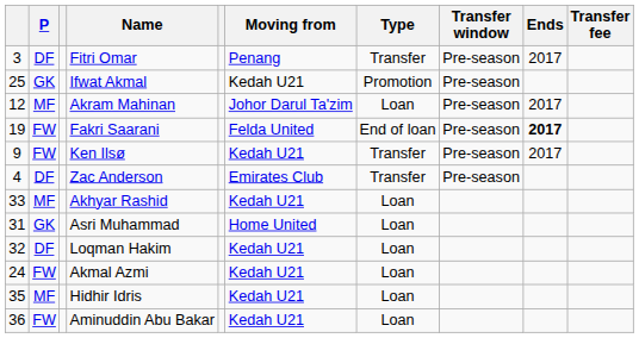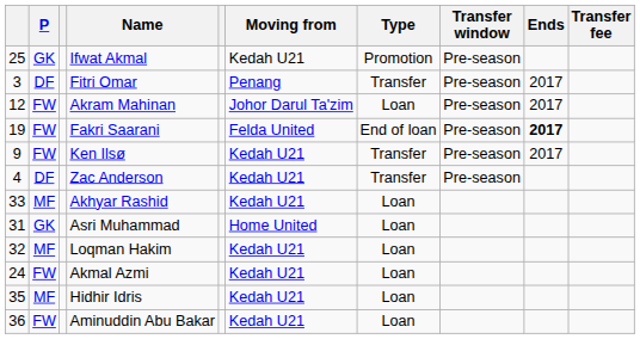rows swapped: Ifwat Akmal <-> Fitri Omar
Akram Mahinan | P: MF -> FW
Zac Anderson | Moving from: Emirates Club -> Kedah U21
Loqman Hakim | P: DF -> MF
